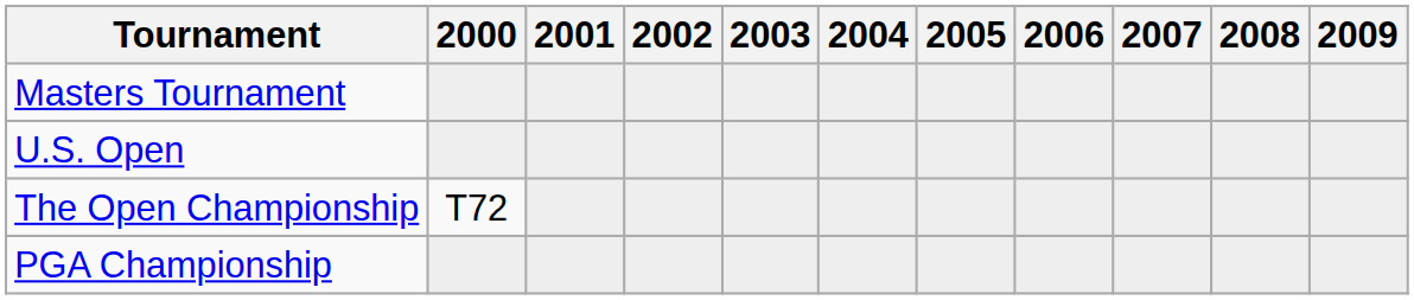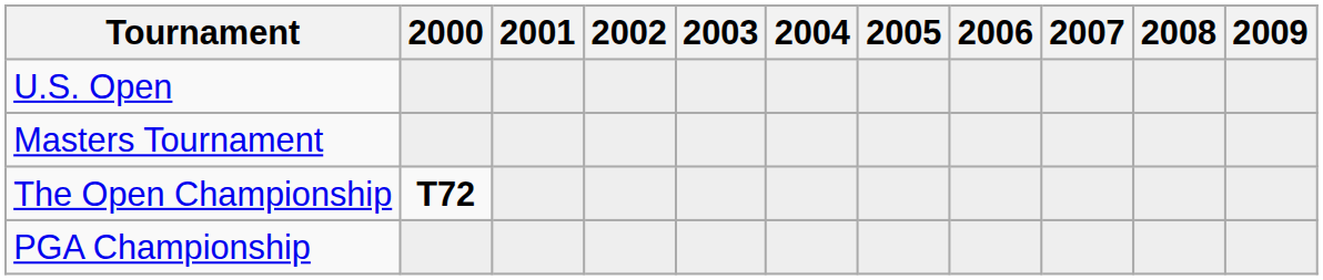rows swapped: Masters Tournament <-> U.S. Open
The Open Championship | 2000: normal -> bold
